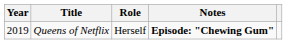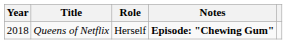Queens of Netflix | Year: 2019 -> 2018
